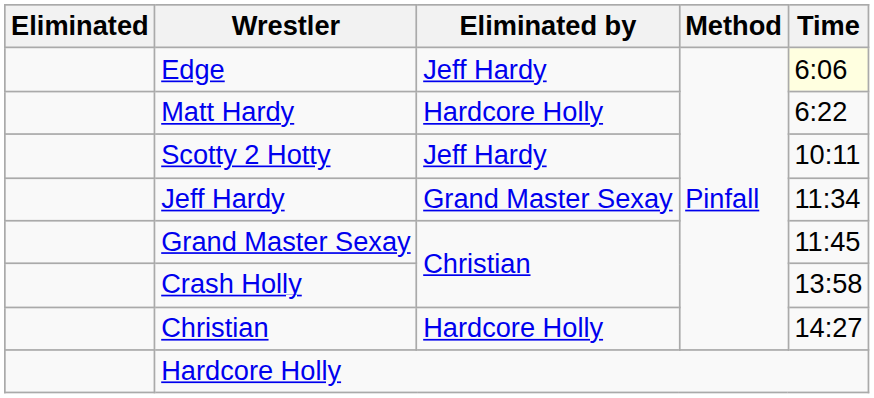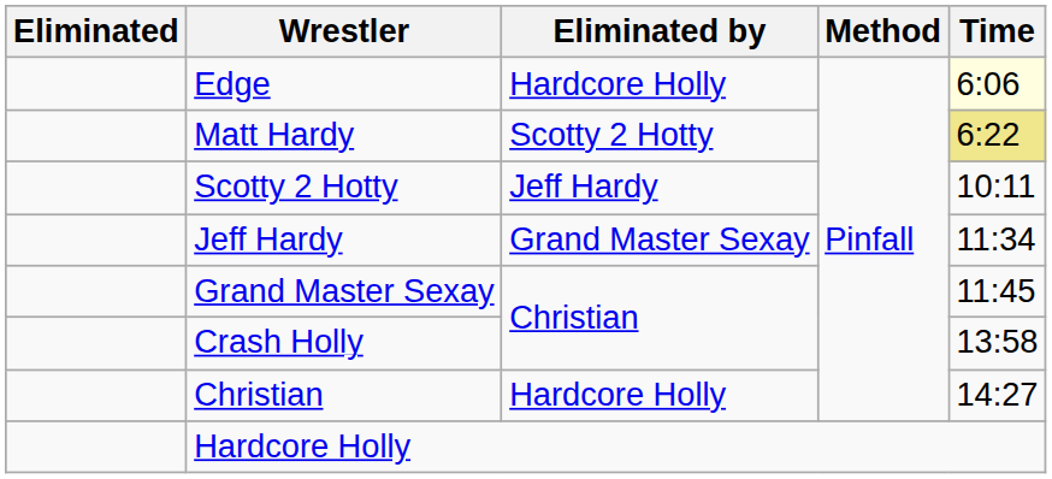Edge | Eliminated by: Jeff Hardy -> Hardcore Holly
Matt Hardy | Eliminated by: Hardcore Holly -> Scotty 2 Hotty
Matt Hardy | Time: no background -> khaki background
